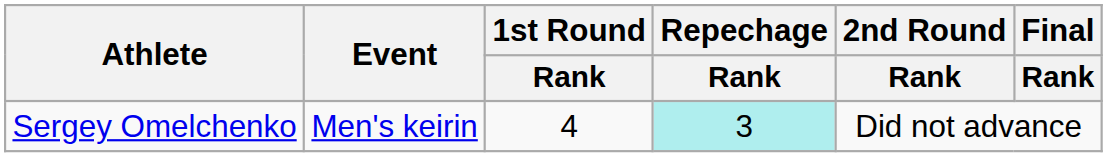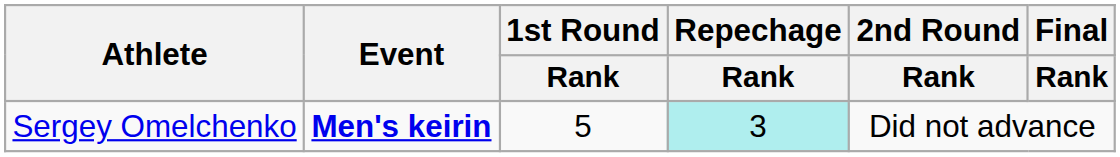Sergey Omelchenko | Event: normal -> bold
Sergey Omelchenko | 1st Round / Rank: 4 -> 5
